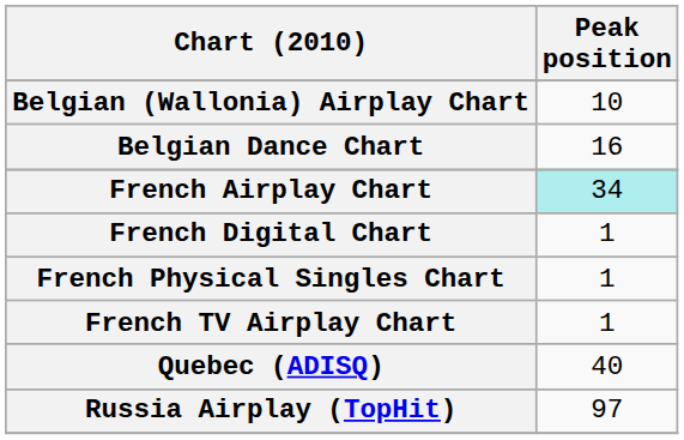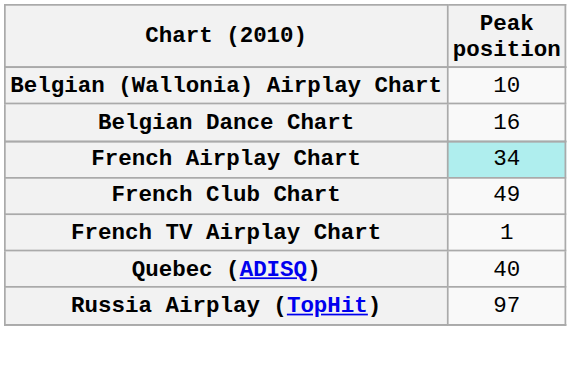+ row: French Club Chart | 49
- row: French Digital Chart | 1
- row: French Physical Singles Chart | 1
